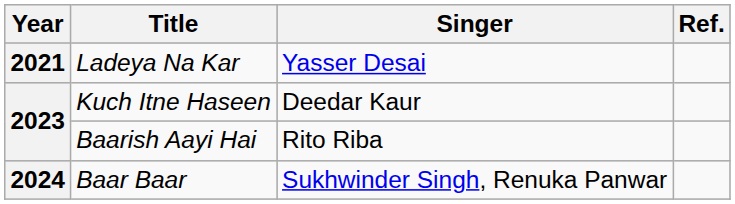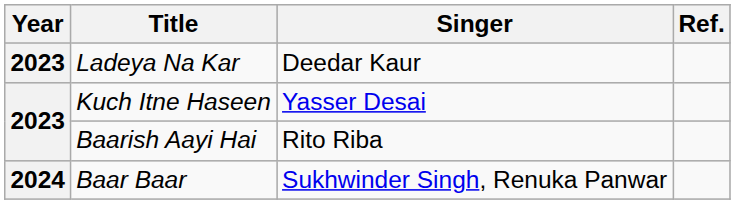Ladeya Na Kar | Year: 2021 -> 2023
Ladeya Na Kar | Singer: Yasser Desai -> Deedar Kaur
Kuch Itne Haseen | Singer: Deedar Kaur -> Yasser Desai
